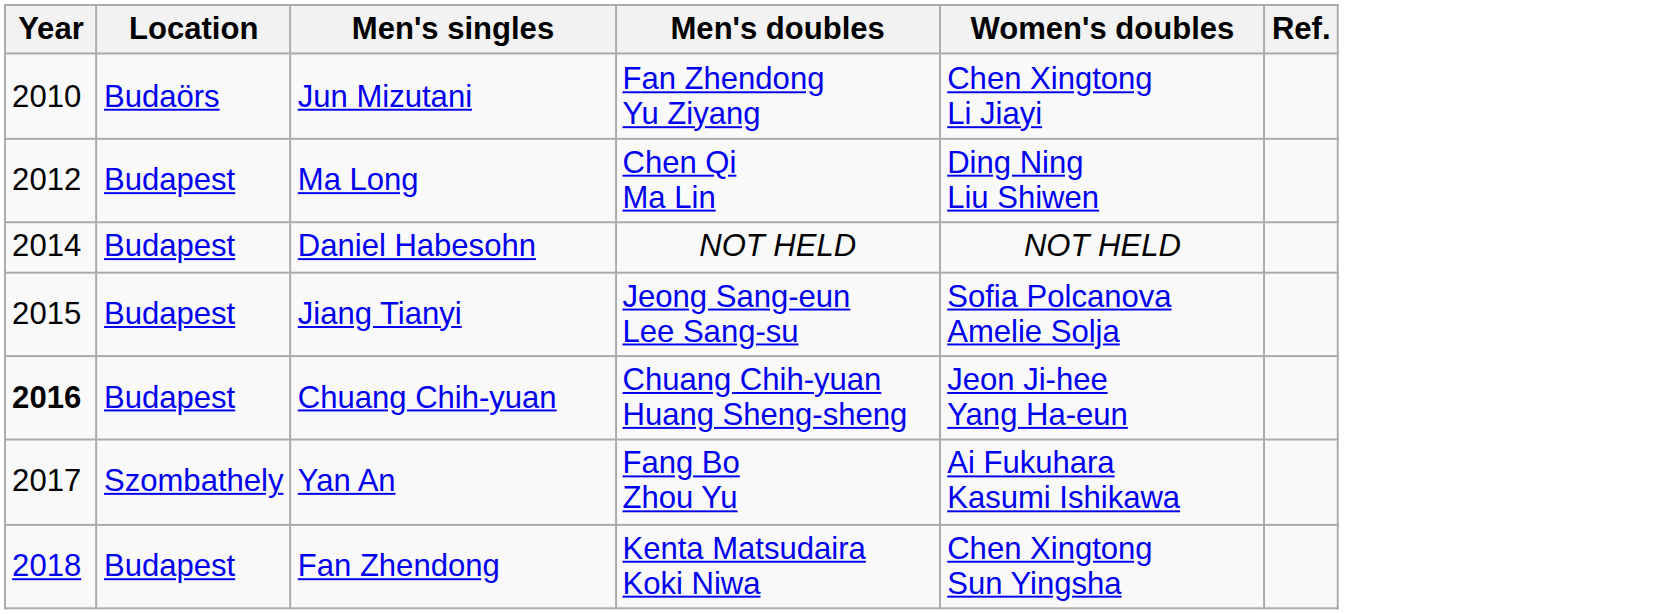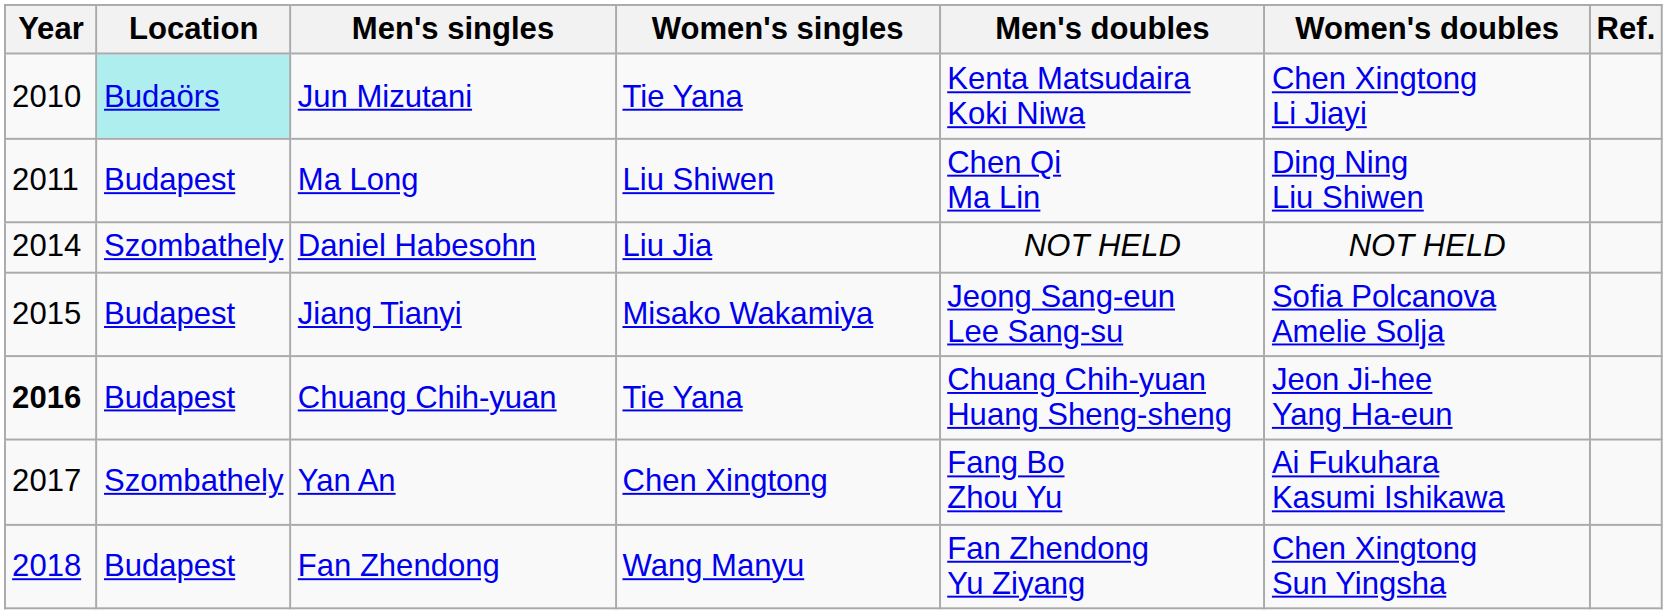+ column: Women's singles | Tie Yana | Liu Shiwen | Liu Jia | Misako Wakamiya | Tie Yana | Chen Xingtong | Wang Manyu
Jun Mizutani | Location: no background -> paleturquoise background
Jun Mizutani | Men's doubles: Fan Zhendong Yu Ziyang -> Kenta Matsudaira Koki Niwa
Ma Long | Year: 2012 -> 2011
Daniel Habesohn | Location: Budapest -> Szombathely
Fan Zhendong | Men's doubles: Kenta Matsudaira Koki Niwa -> Fan Zhendong Yu Ziyang
